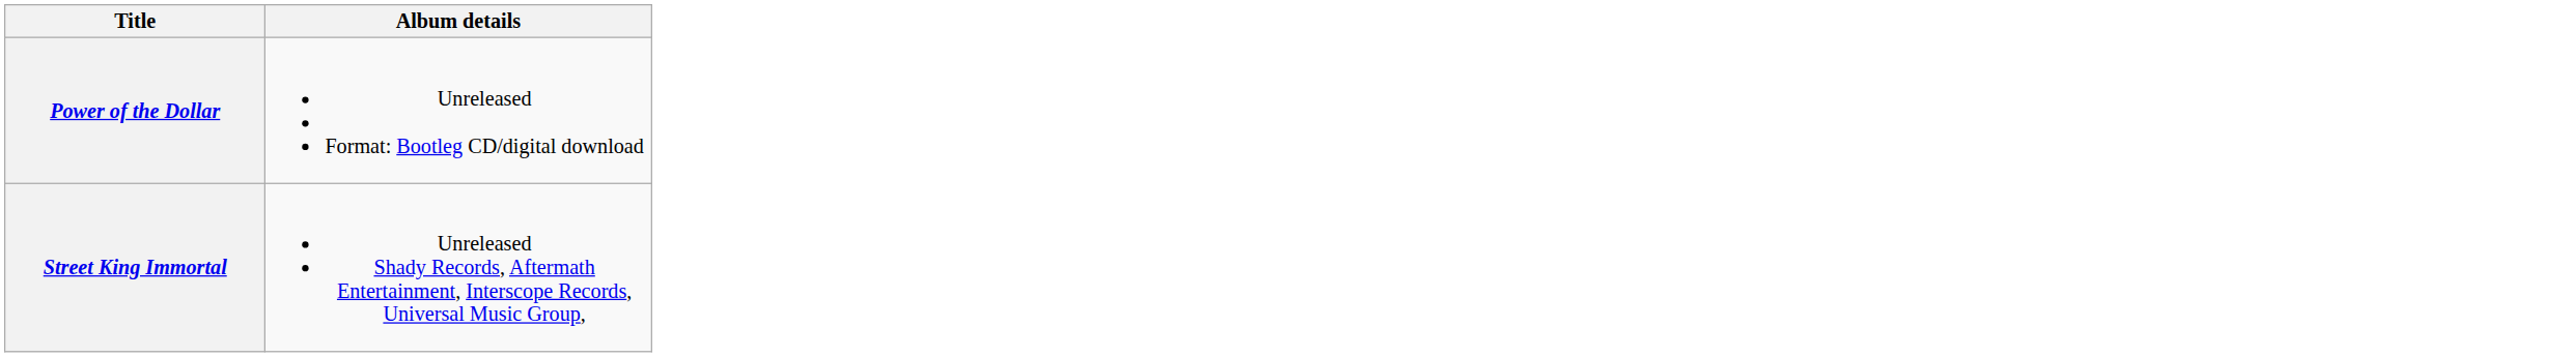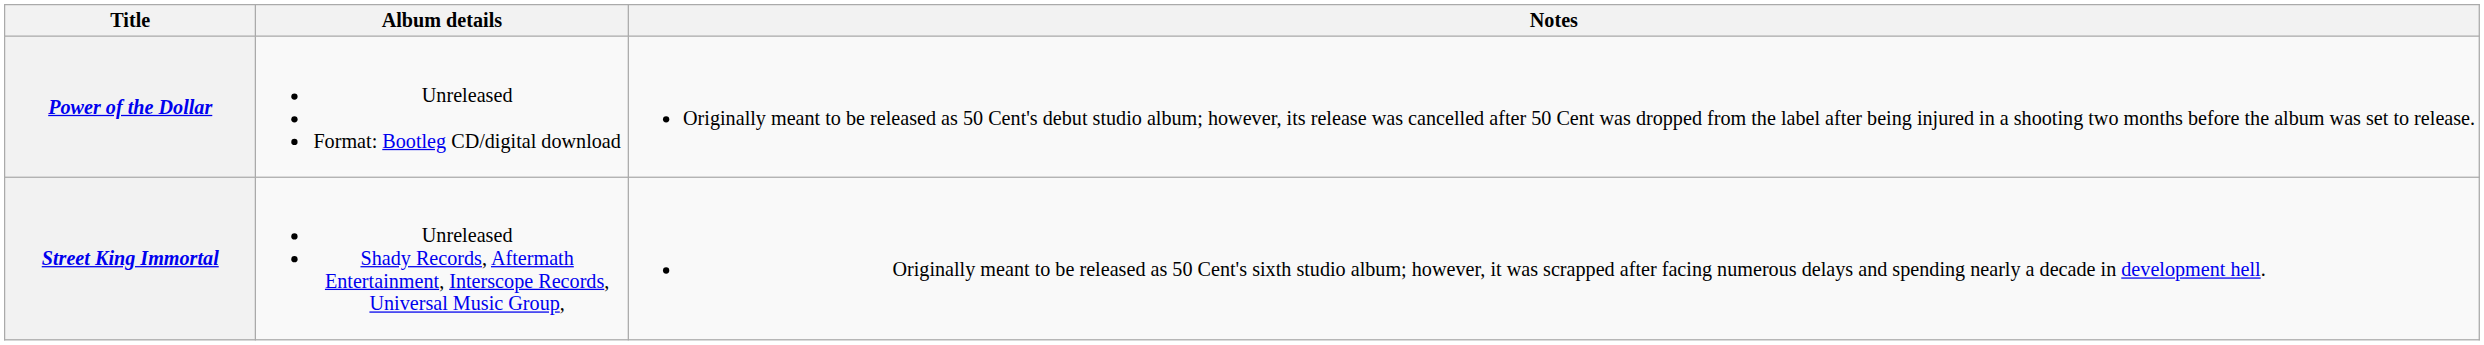+ column: Notes | Originally meant to be released as 50 Cent's debut studio album; however, its release was cancelled after 50 Cent was dropped from the label after being injured in a shooting two months before the album was set to release. | Originally meant to be released as 50 Cent's sixth studio album; however, it was scrapped after facing numerous delays and spending nearly a decade in development hell.
